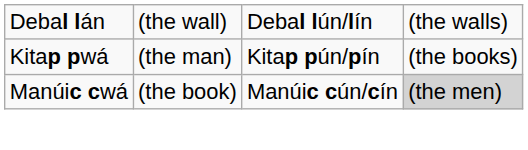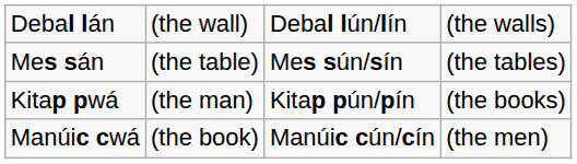+ row: Mes sán | (the table) | Mes sún/sín | (the tables)
Manúic cwá | column 4: lightgrey background -> no background
